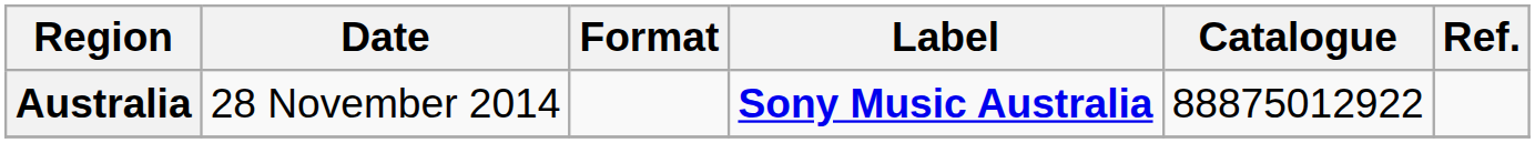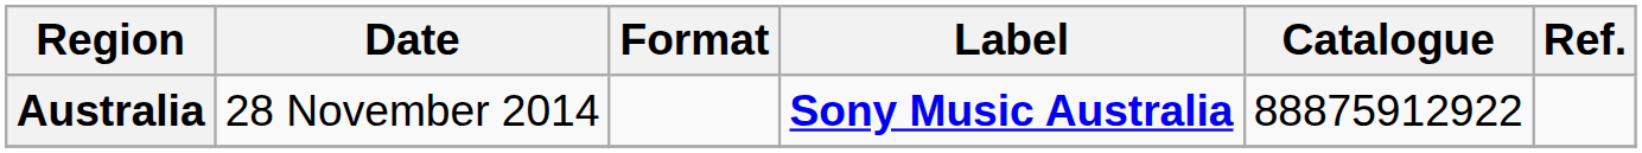Australia | Catalogue: 88875012922 -> 88875912922
